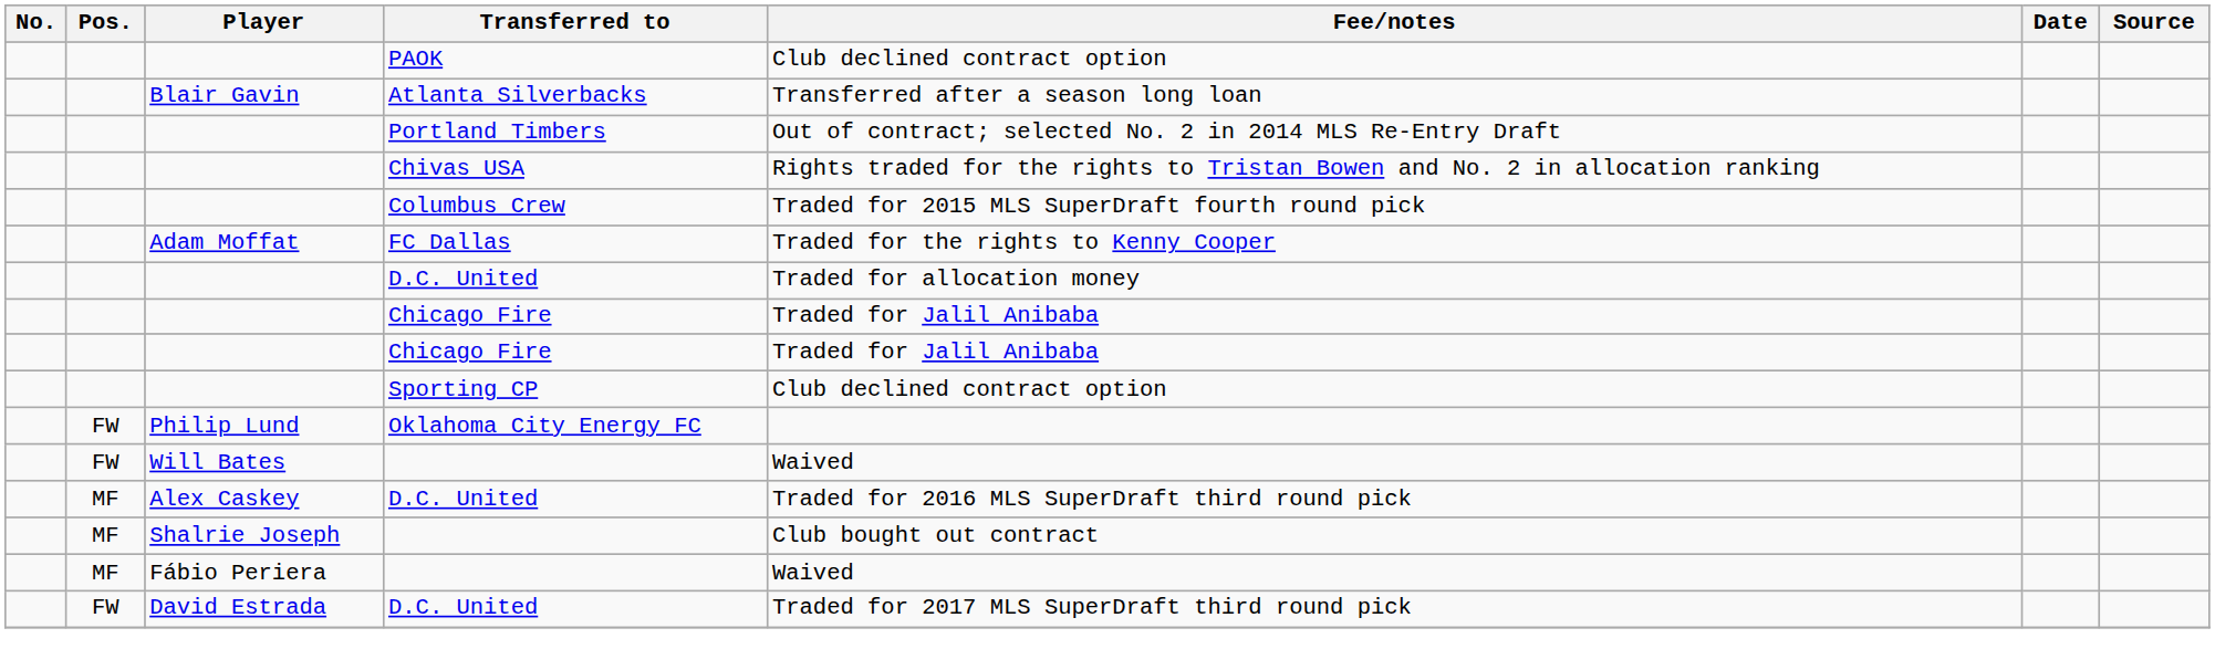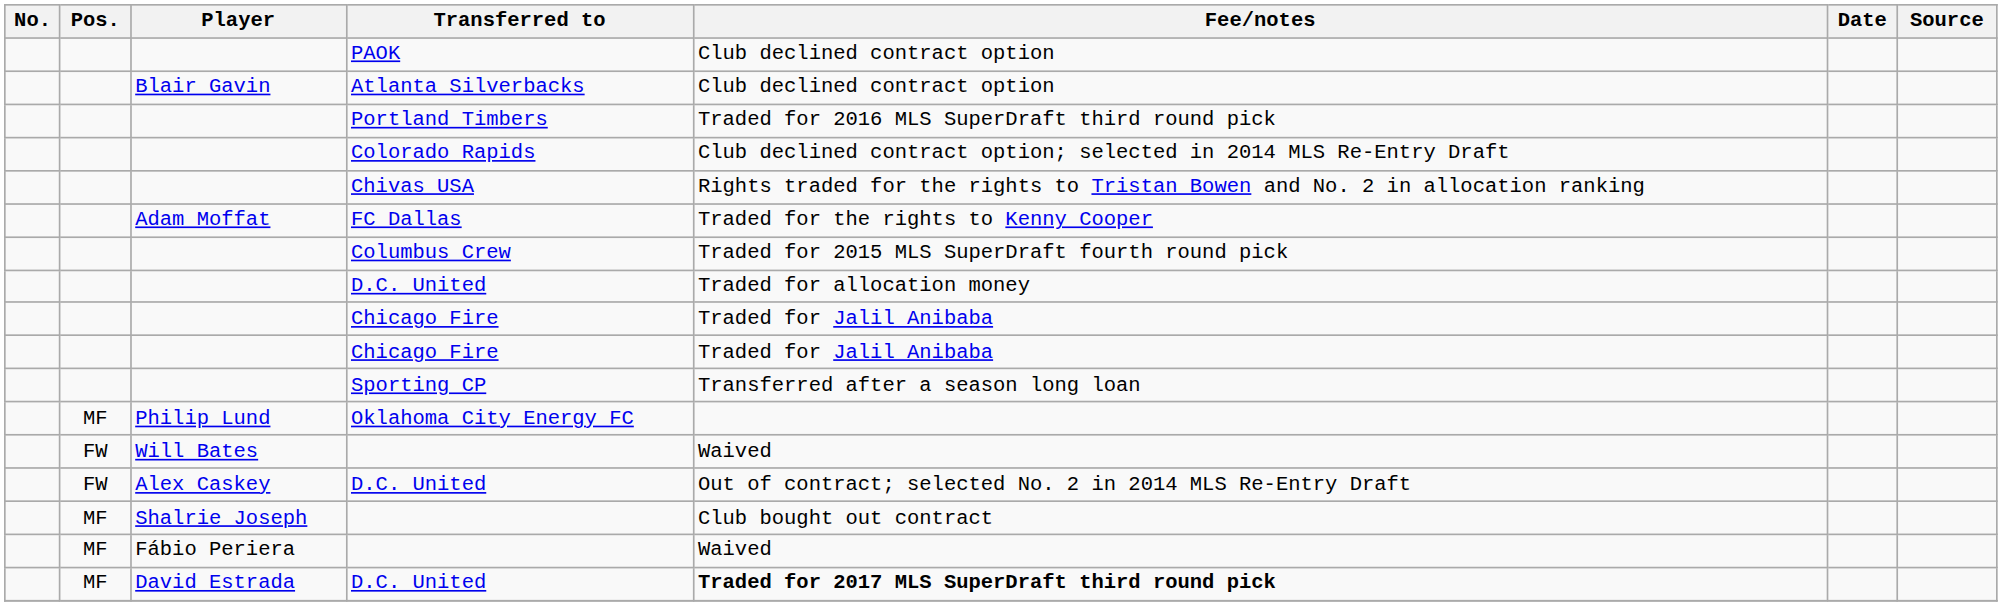Atlanta Silverbacks | Fee/notes: Transferred after a season long loan -> Club declined contract option
Portland Timbers | Fee/notes: Out of contract; selected No. 2 in 2014 MLS Re-Entry Draft -> Traded for 2016 MLS SuperDraft third round pick
+ row: Colorado Rapids | Club declined contract option; selected in 2014 MLS Re-Entry Draft
rows swapped: FC Dallas <-> Columbus Crew
Sporting CP | Fee/notes: Club declined contract option -> Transferred after a season long loan
Oklahoma City Energy FC | Pos.: FW -> MF
Alex Caskey / D.C. United | Pos.: MF -> FW
Alex Caskey / D.C. United | Fee/notes: Traded for 2016 MLS SuperDraft third round pick -> Out of contract; selected No. 2 in 2014 MLS Re-Entry Draft
David Estrada / D.C. United | Pos.: FW -> MF
David Estrada / D.C. United | Fee/notes: normal -> bold
